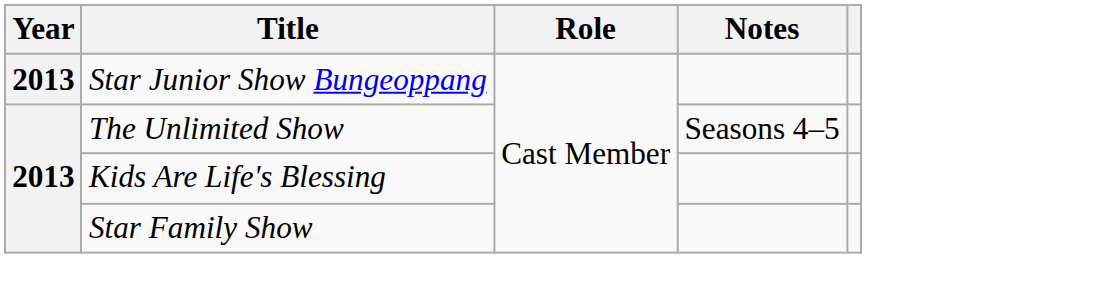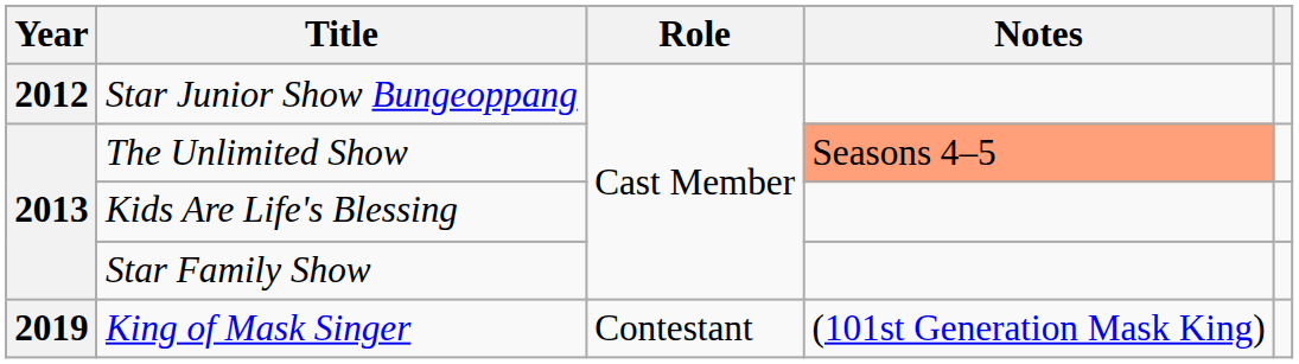Star Junior Show Bungeoppang | Year: 2013 -> 2012
The Unlimited Show | Notes: no background -> lightsalmon background
+ row: 2019 | King of Mask Singer | Contestant | (101st Generation Mask King)
